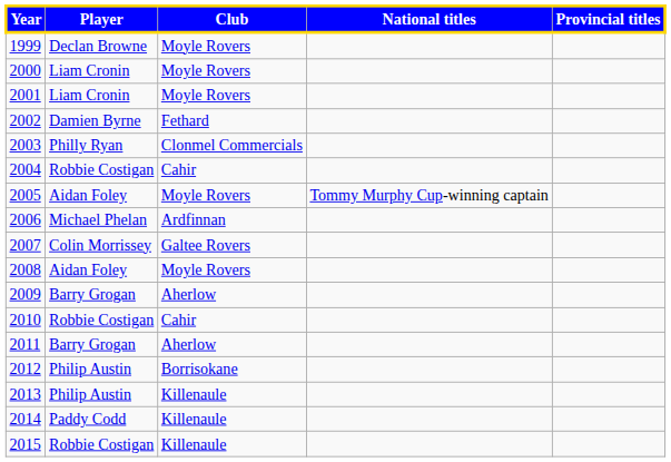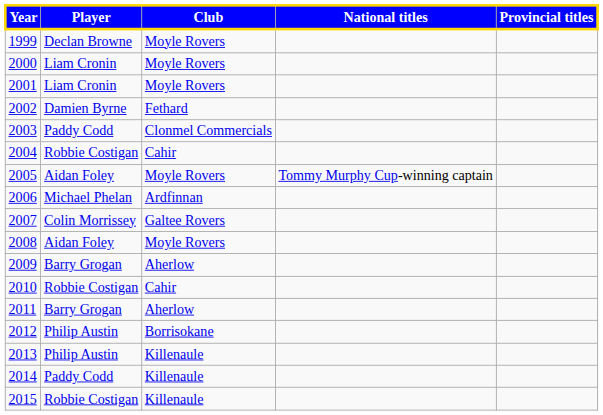2003 | Player: Philly Ryan -> Paddy Codd
